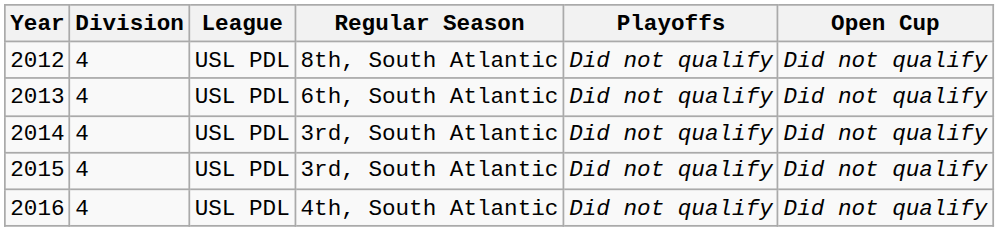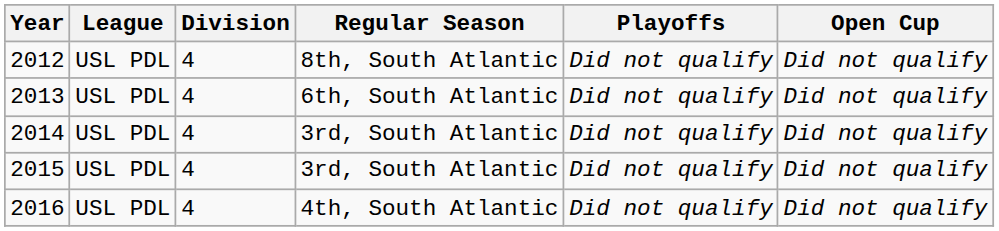columns swapped: Division <-> League
